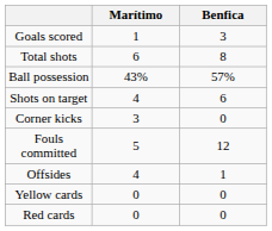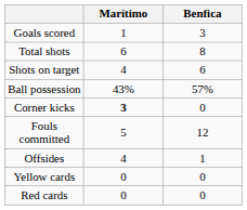rows swapped: Shots on target <-> Ball possession
Corner kicks | Marítimo: normal -> bold
